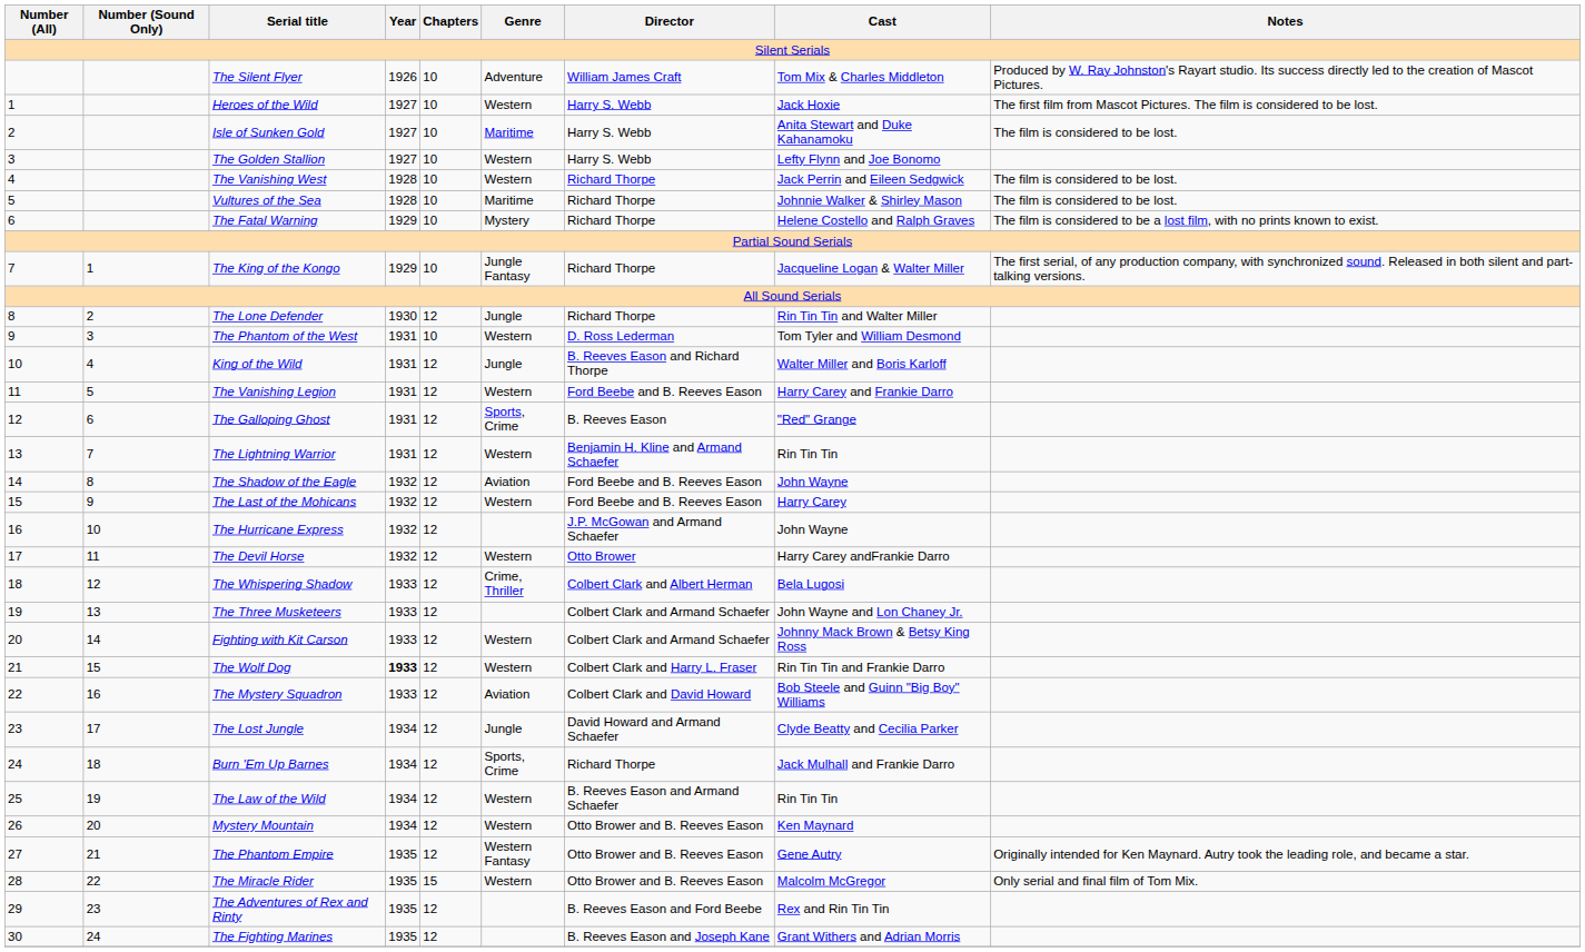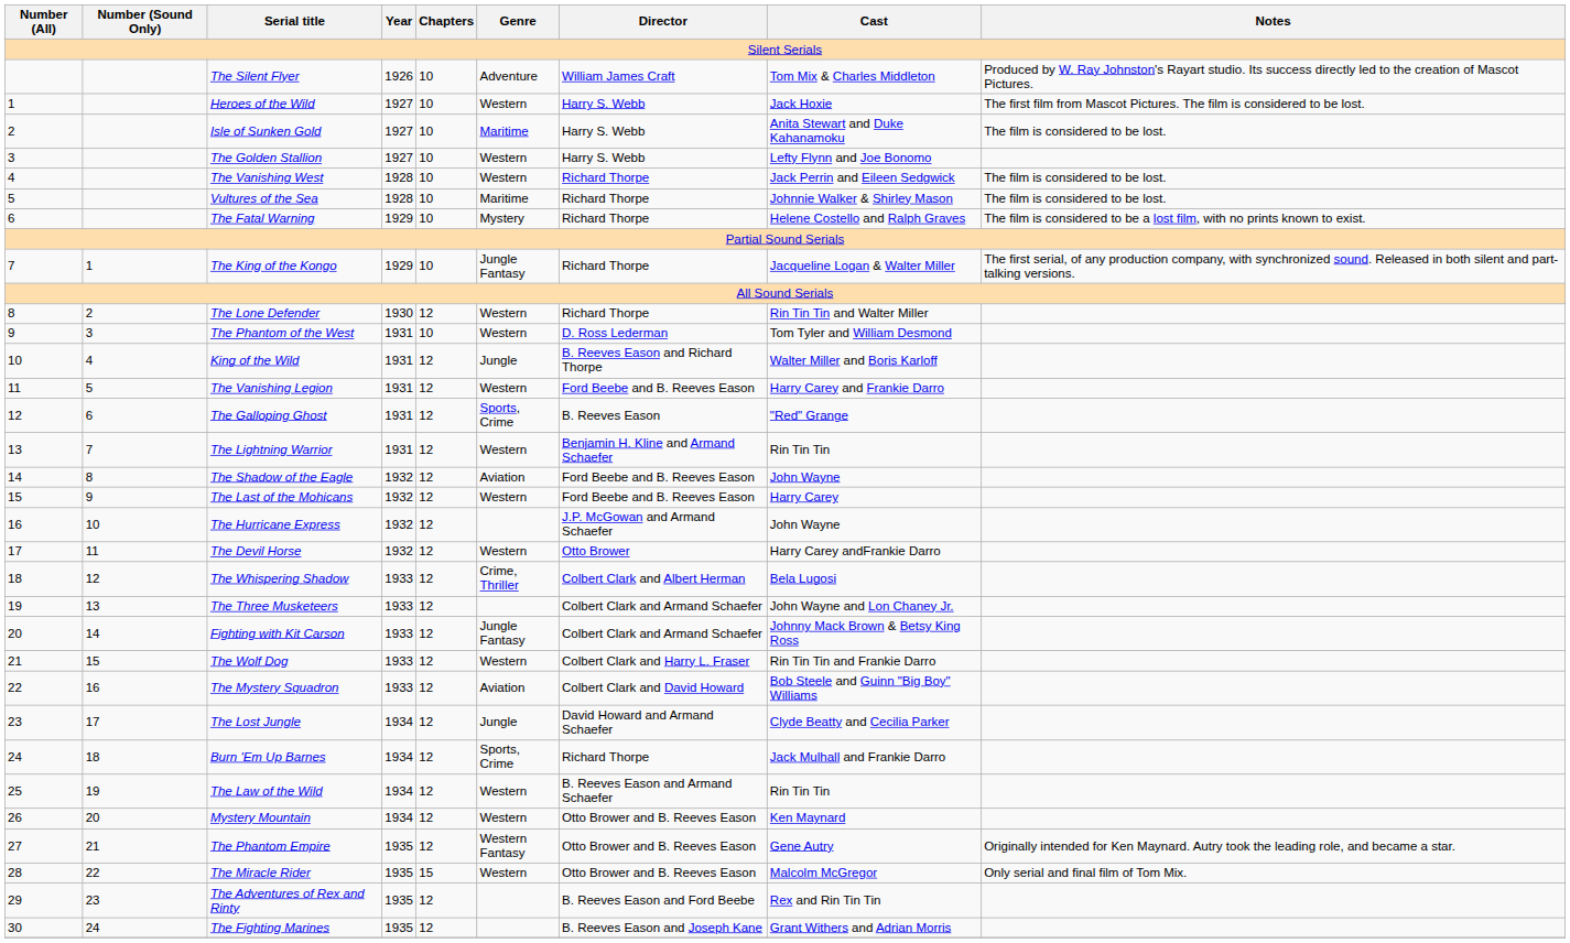The Lone Defender | Genre: Jungle -> Western
Fighting with Kit Carson | Genre: Western -> Jungle Fantasy
The Wolf Dog | Year: bold -> normal
